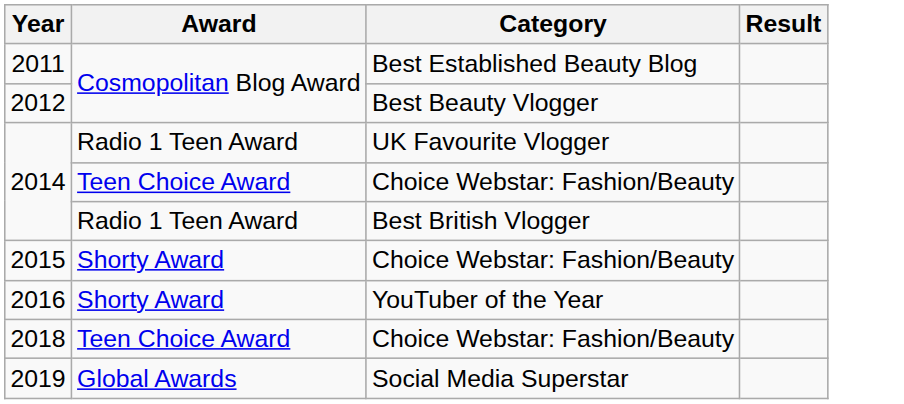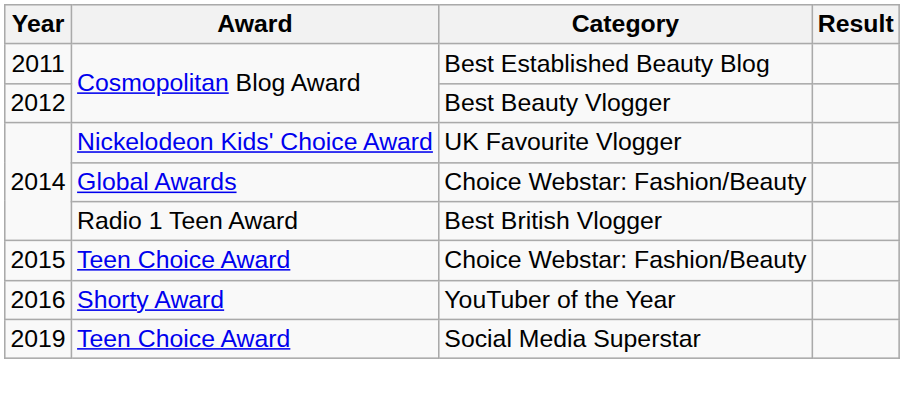2014 / UK Favourite Vlogger | Award: Radio 1 Teen Award -> Nickelodeon Kids' Choice Award
2014 / Choice Webstar: Fashion/Beauty | Award: Teen Choice Award -> Global Awards
2015 | Award: Shorty Award -> Teen Choice Award
- row: 2018 | Teen Choice Award | Choice Webstar: Fashion/Beauty
2019 | Award: Global Awards -> Teen Choice Award
